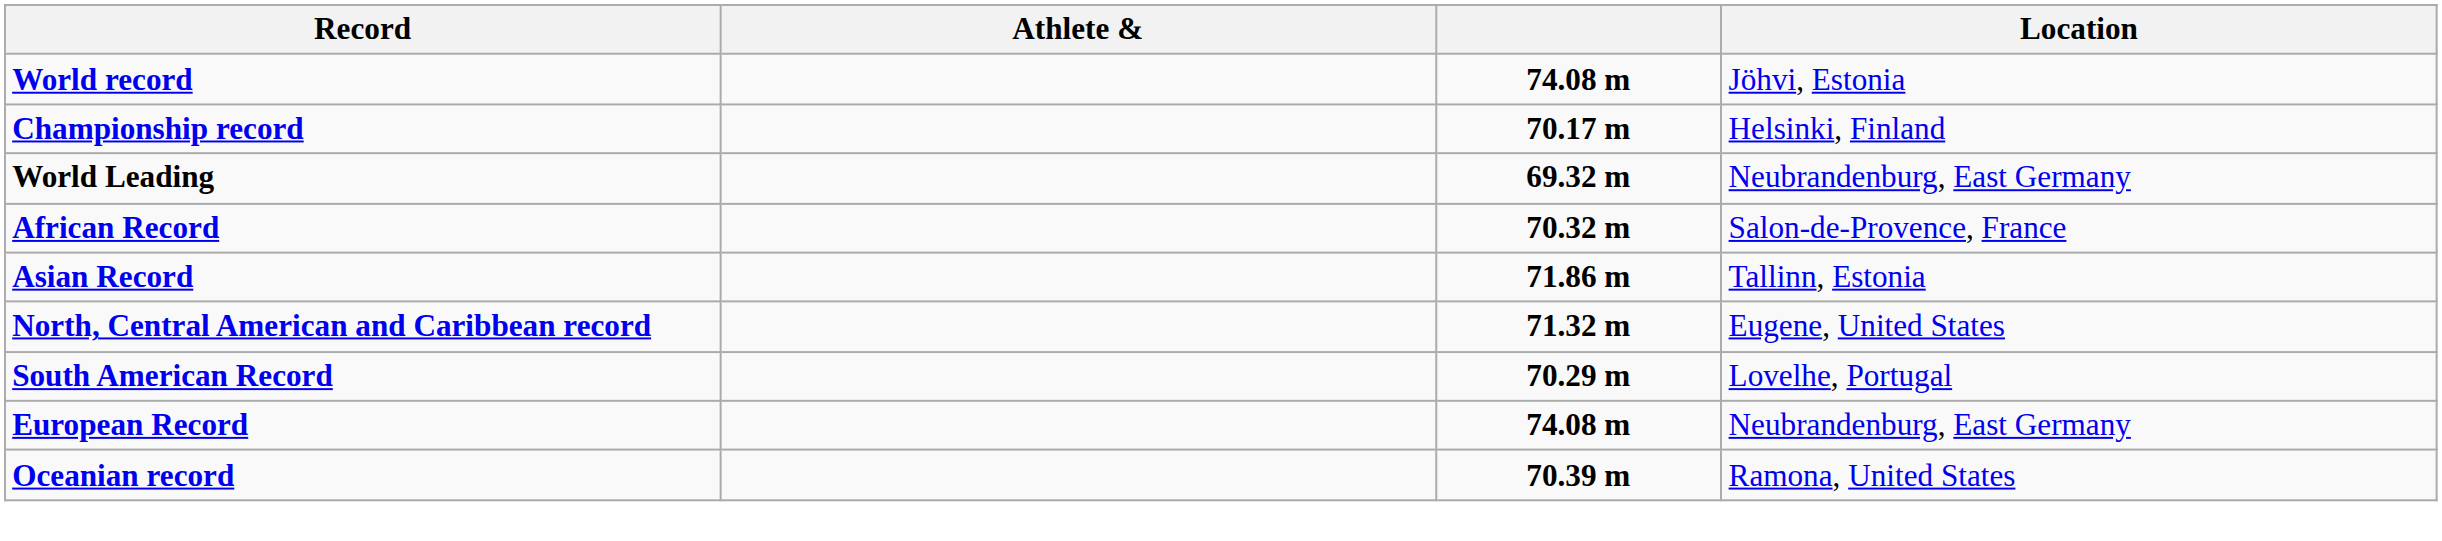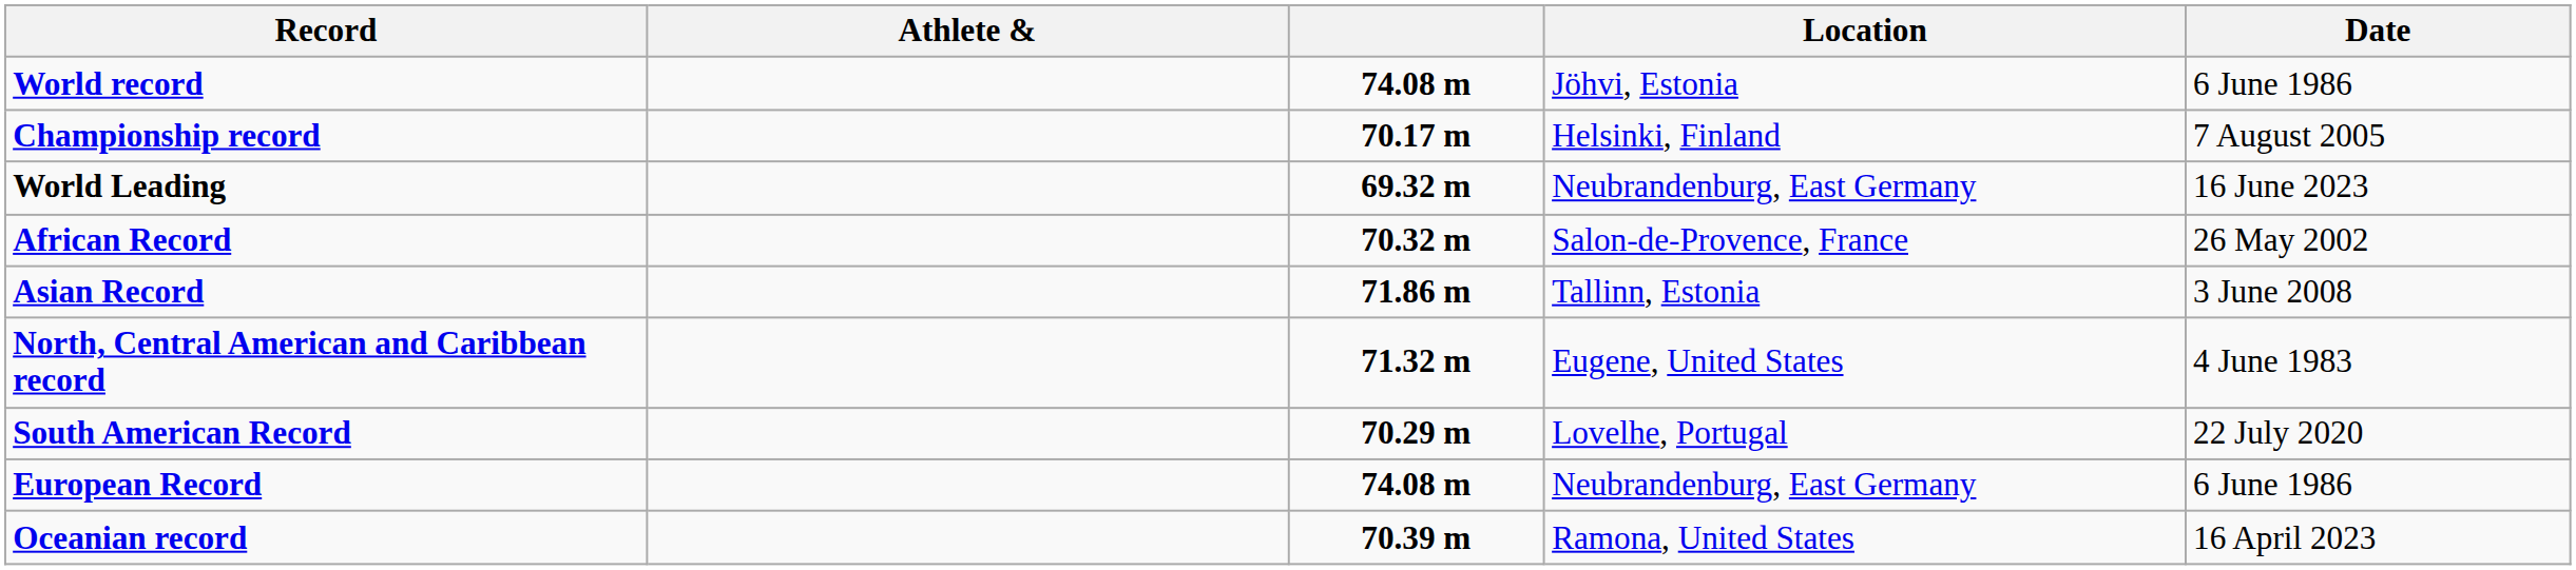+ column: Date | 6 June 1986 | 7 August 2005 | 16 June 2023 | 26 May 2002 | 3 June 2008 | 4 June 1983 | 22 July 2020 | 6 June 1986 | 16 April 2023
